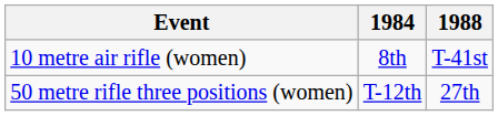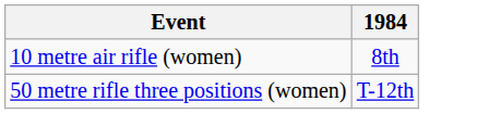- column: 1988 | T-41st | 27th
